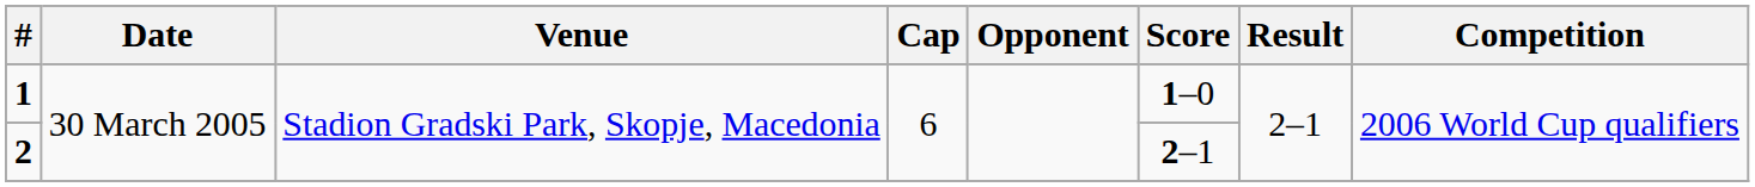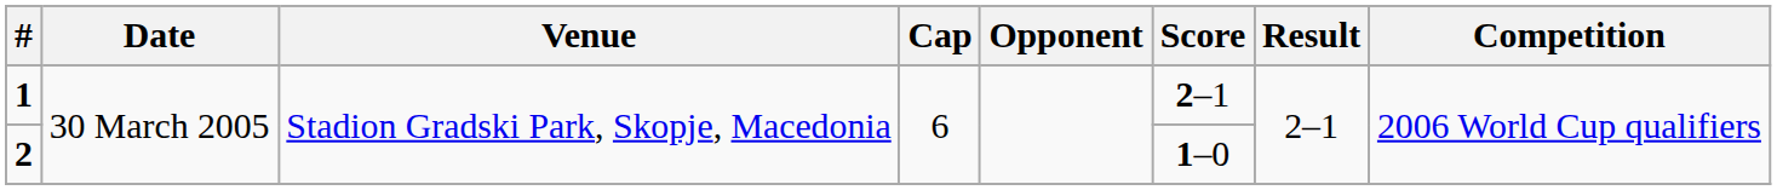1 | Score: 1–0 -> 2–1
2 | Score: 2–1 -> 1–0
